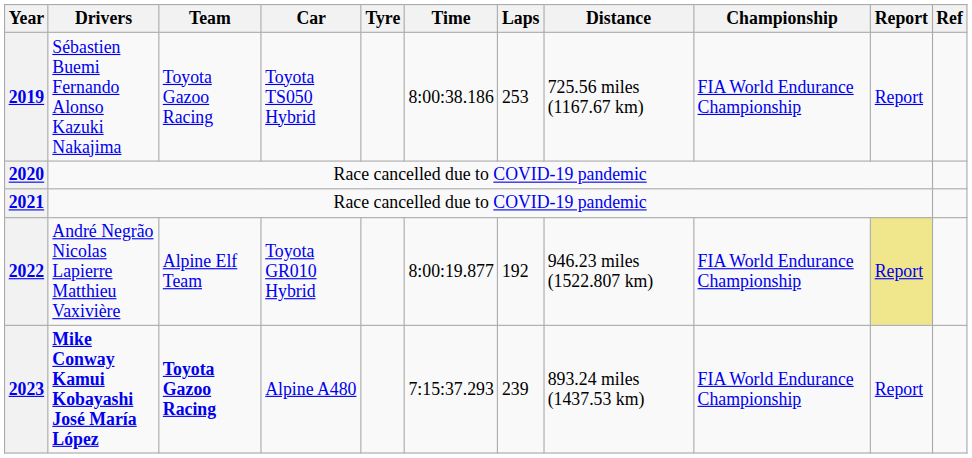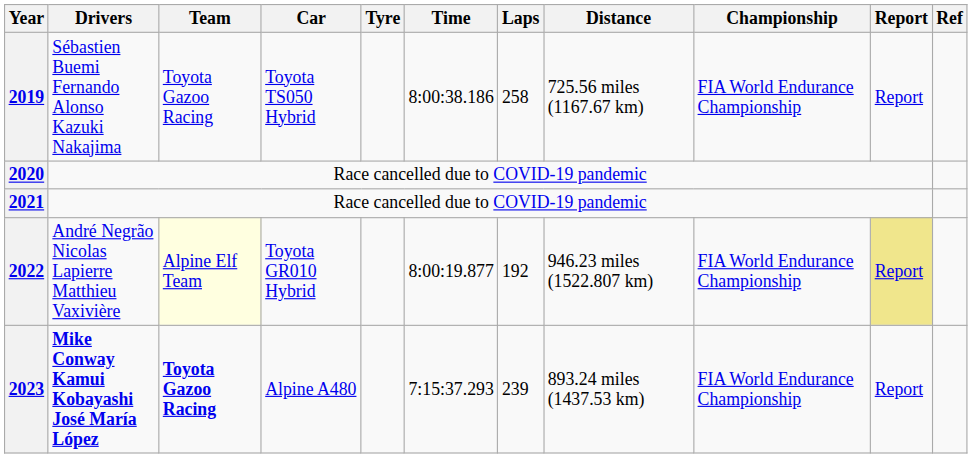2019 | Laps: 253 -> 258
2022 | Team: no background -> lightyellow background
